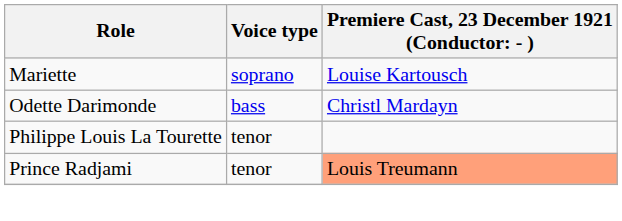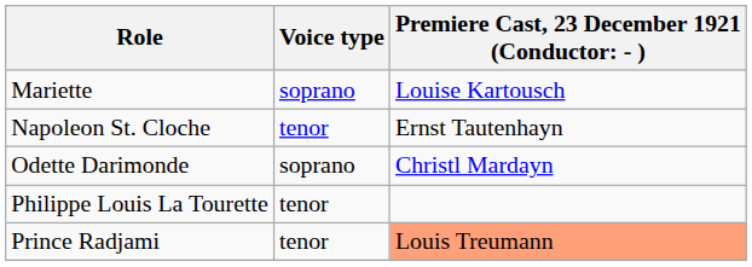+ row: Napoleon St. Cloche | tenor | Ernst Tautenhayn
Odette Darimonde | Voice type: bass -> soprano
